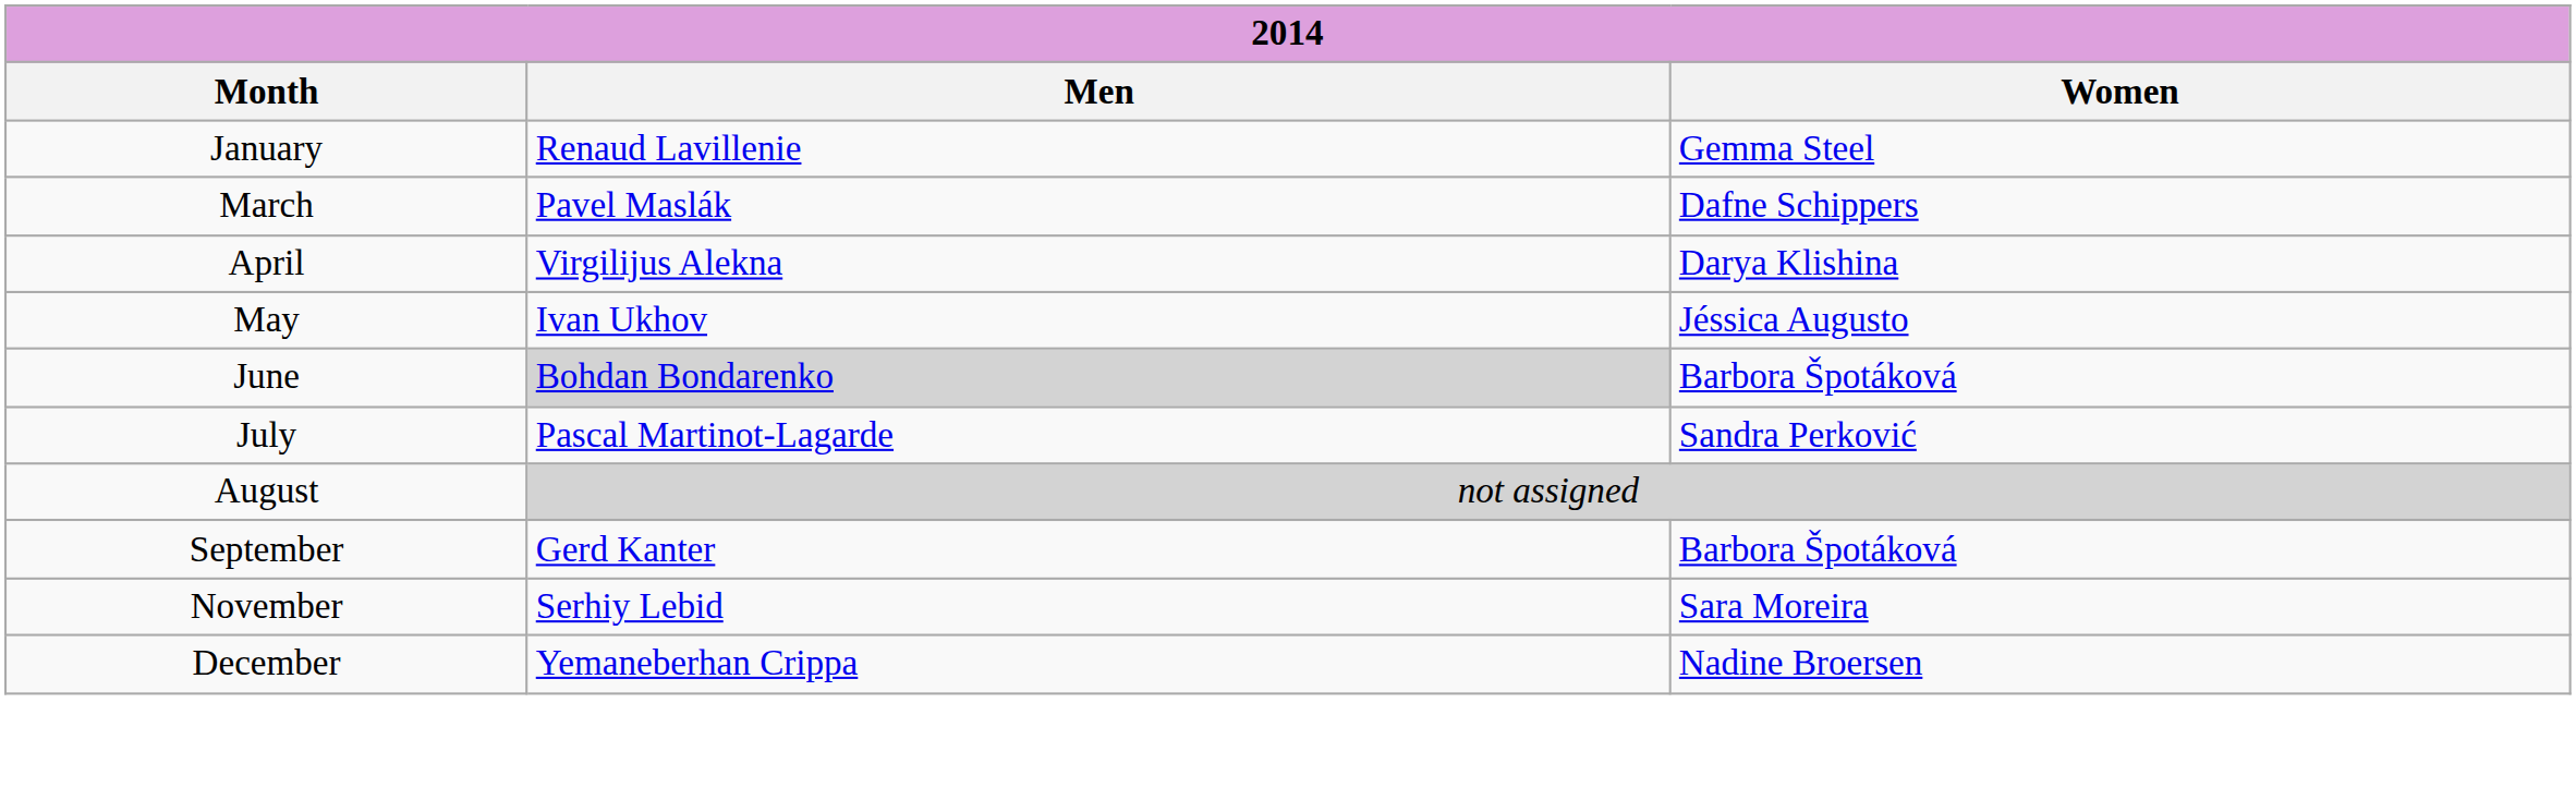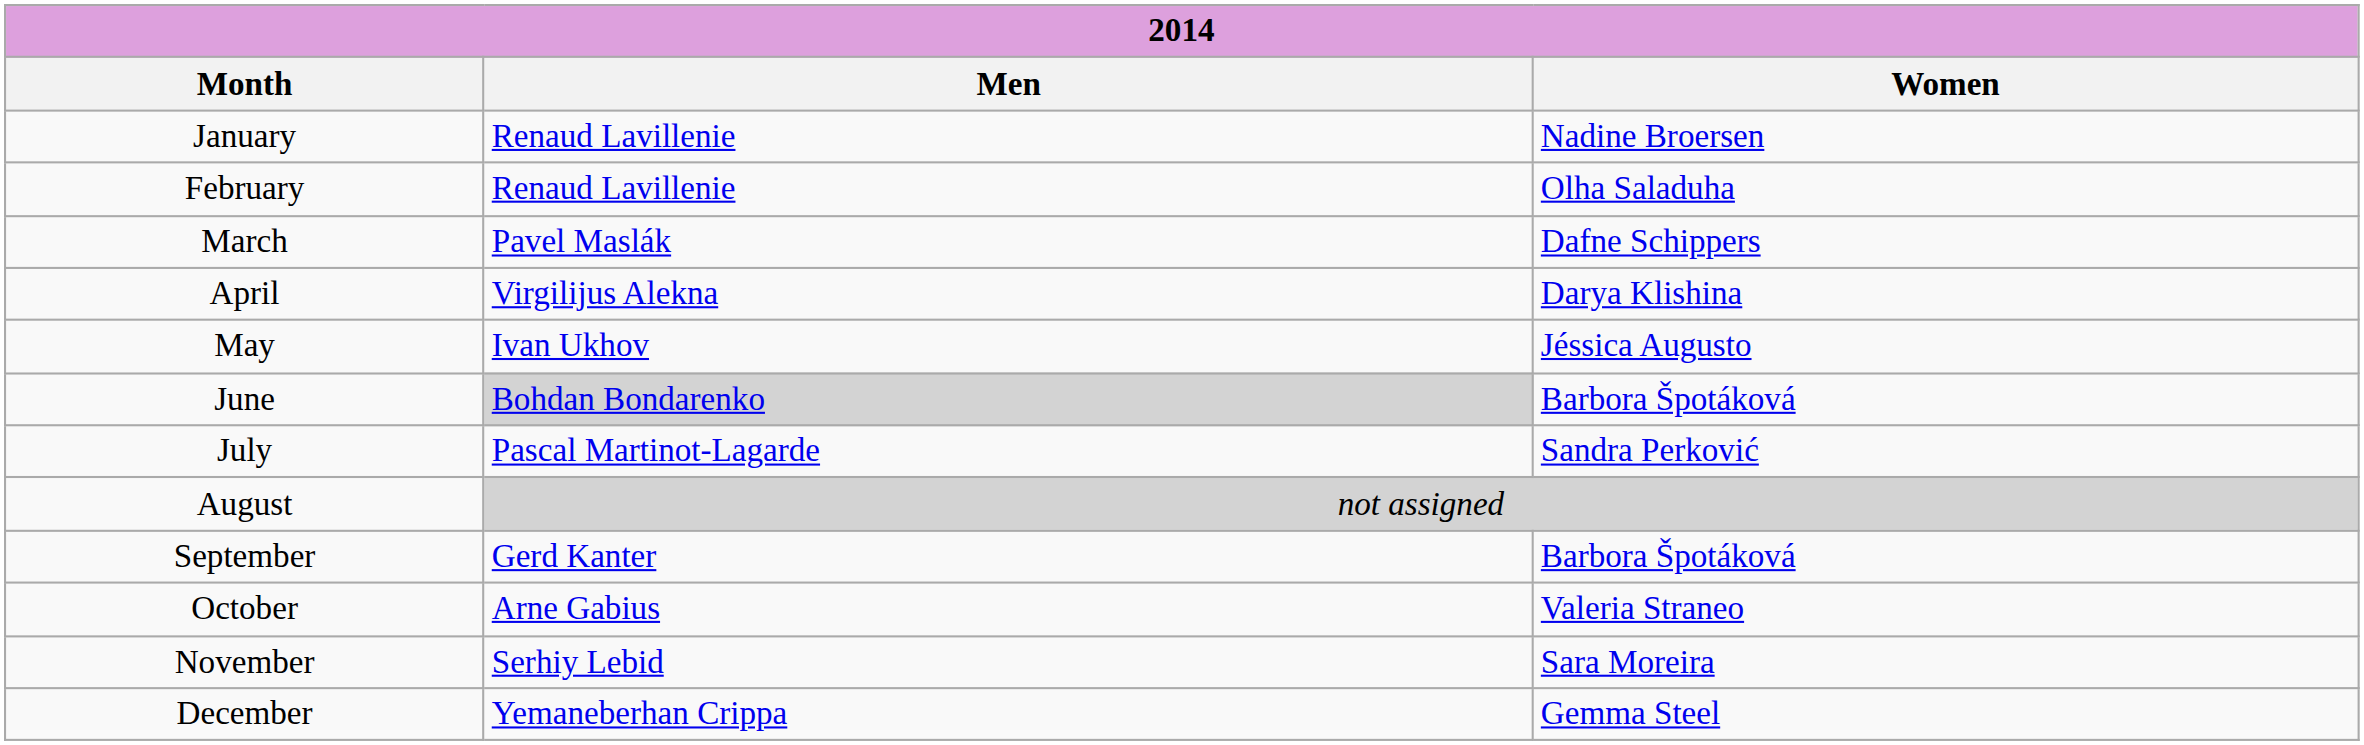January | Women: Gemma Steel -> Nadine Broersen
+ row: February | Renaud Lavillenie | Olha Saladuha
+ row: October | Arne Gabius | Valeria Straneo
December | Women: Nadine Broersen -> Gemma Steel
